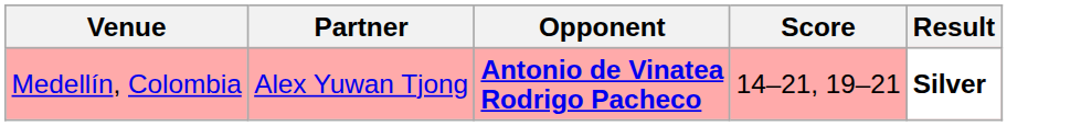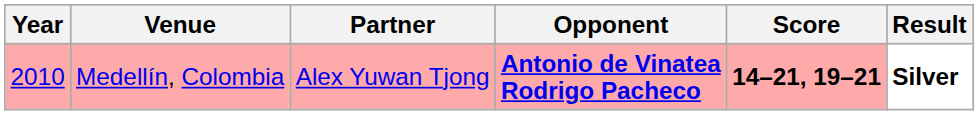+ column: Year | 2010
Medellín, Colombia | Score: normal -> bold
